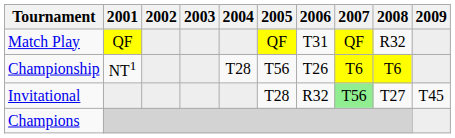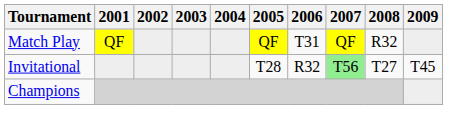- row: Championship | NT1 | T28 | T56 | T26 | T6 | T6
